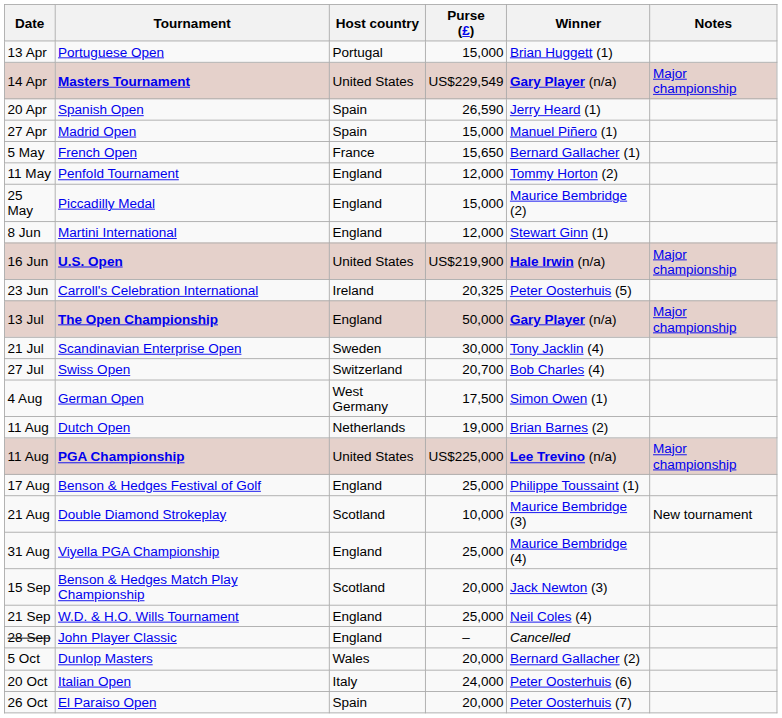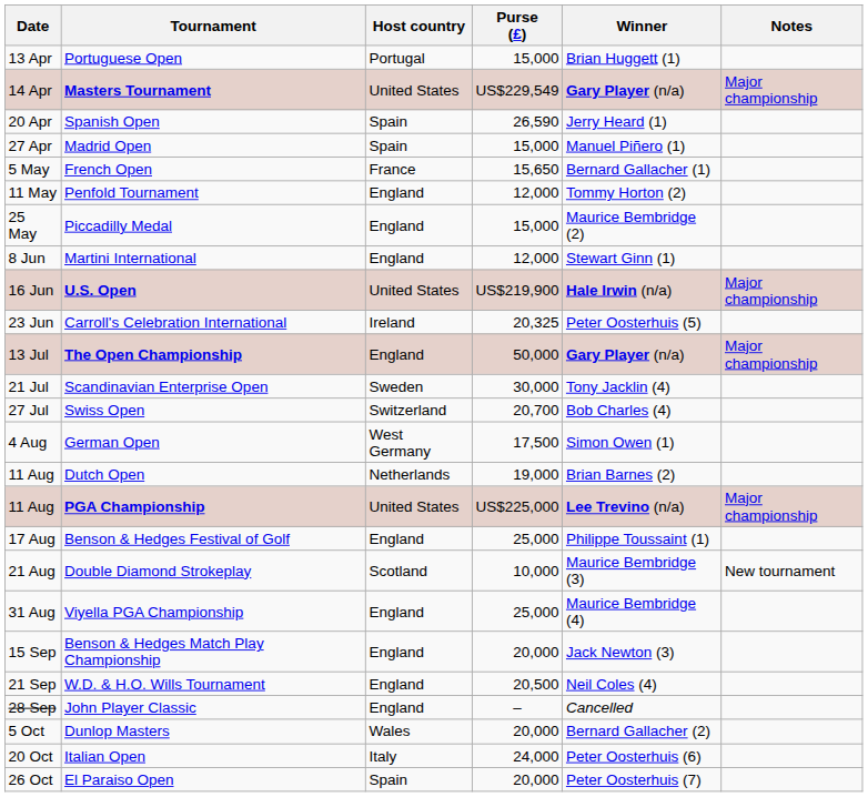Benson & Hedges Match Play Championship | Host country: Scotland -> England
W.D. & H.O. Wills Tournament | Purse (£): 25,000 -> 20,500
